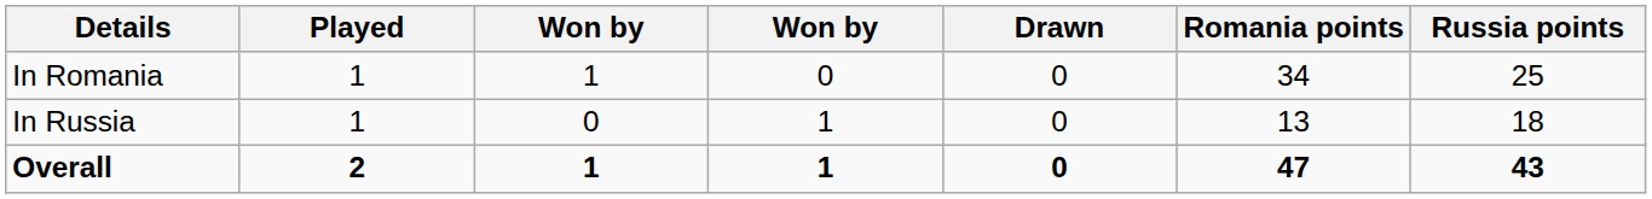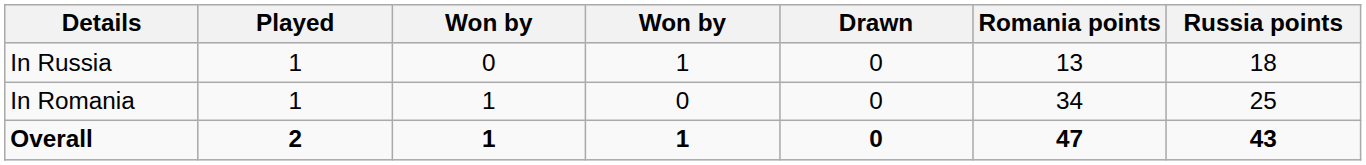rows swapped: In Romania <-> In Russia
